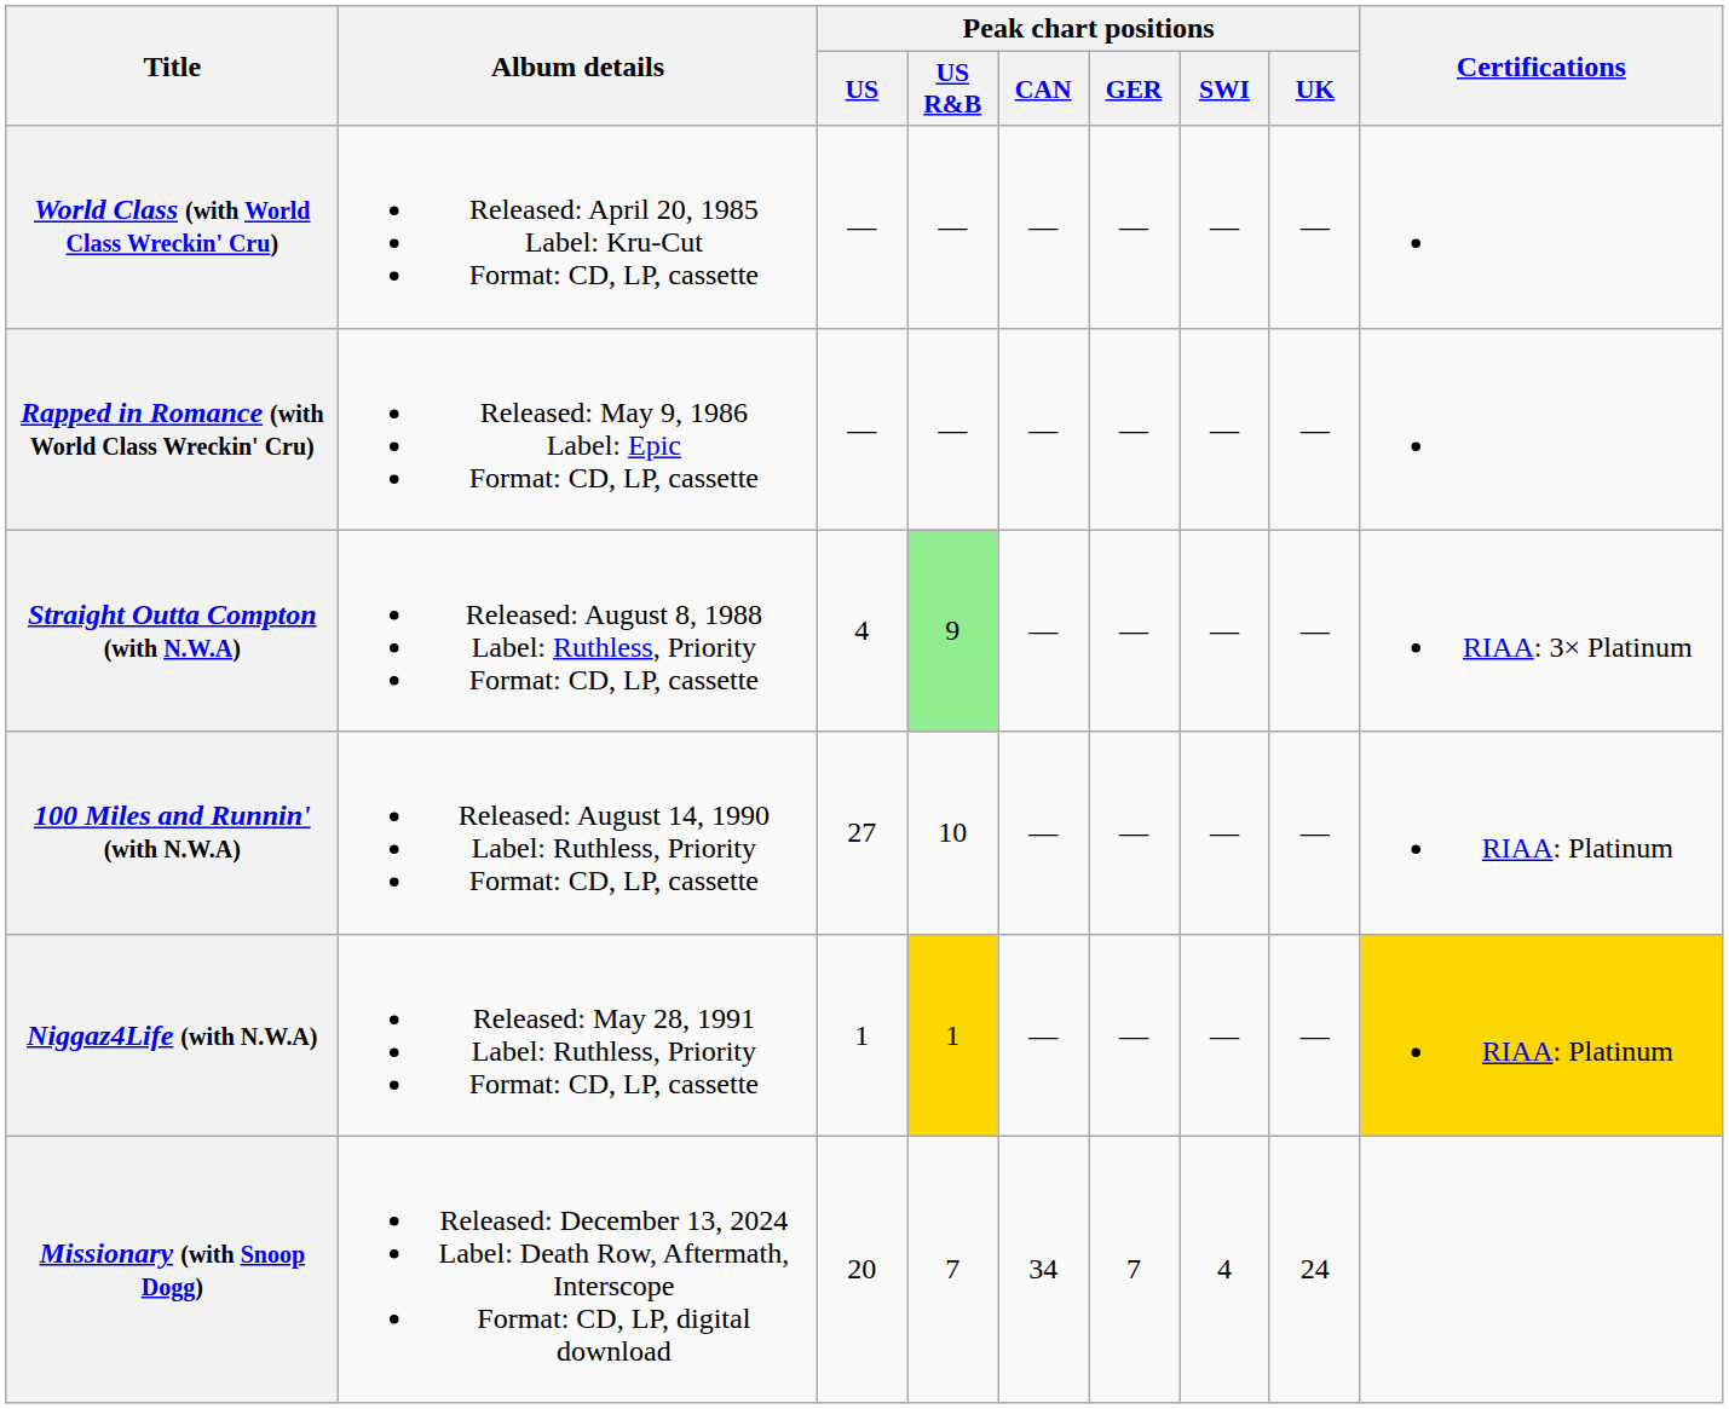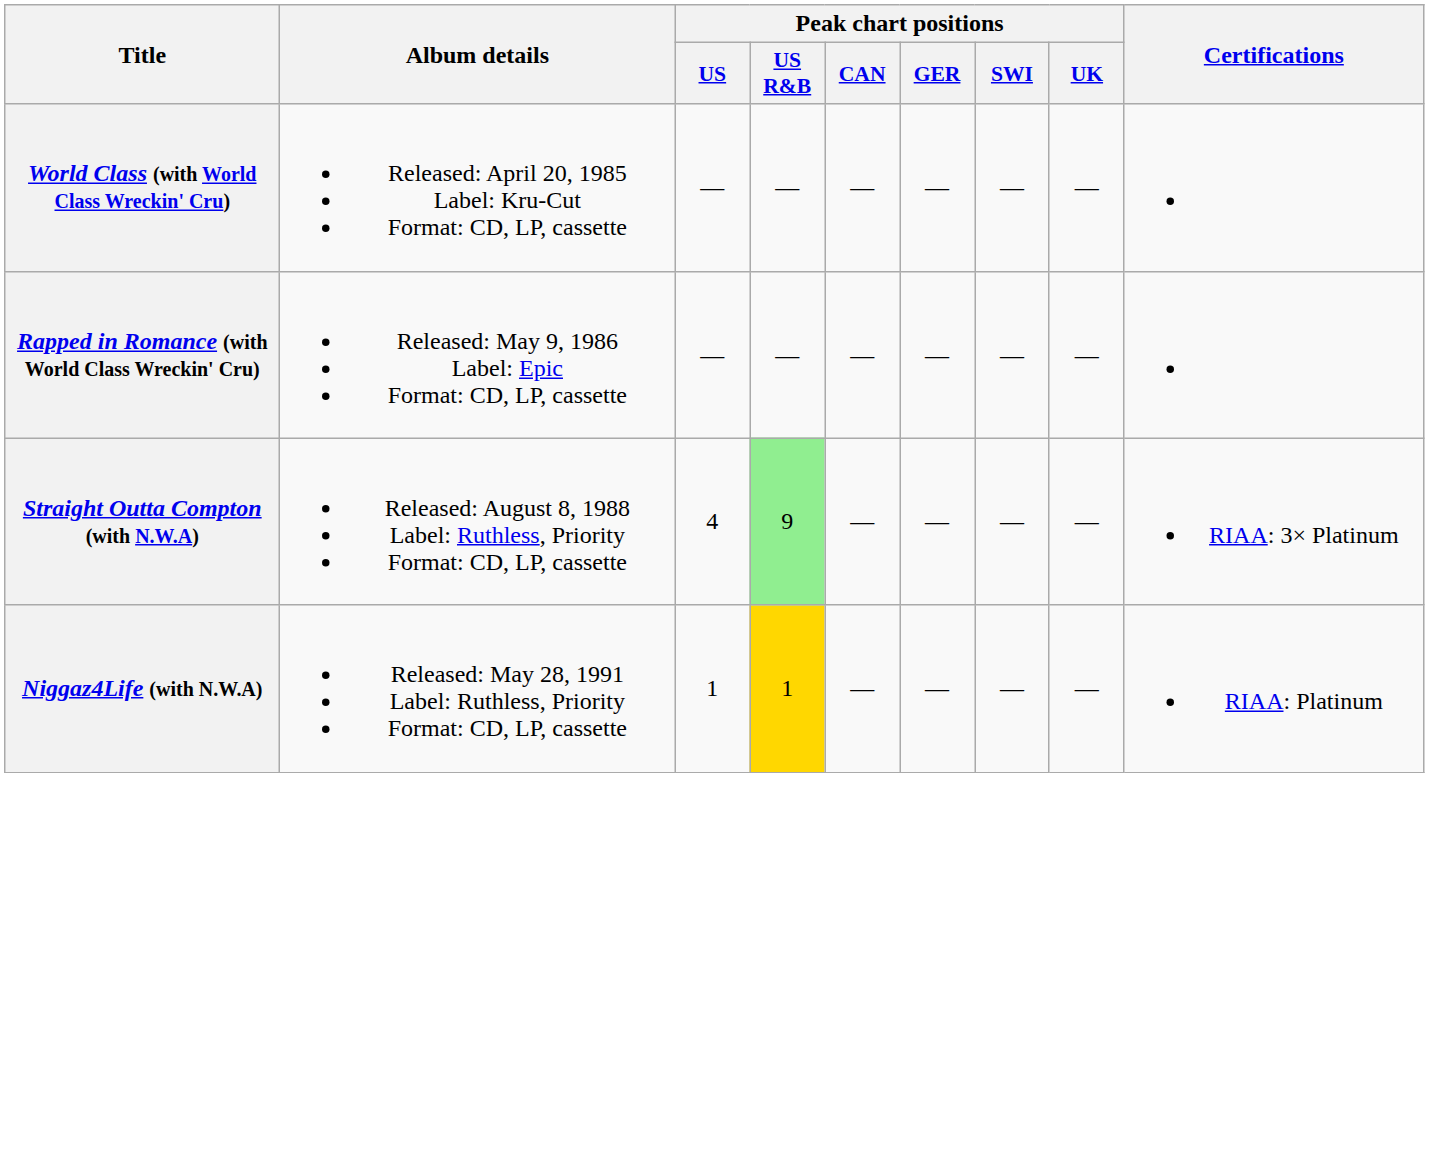- row: 100 Miles and Runnin' (with N.W.A) | Released: August 14, 1990 Label: Ruthless, Priority Format: CD, LP, cassette | 27 | 10 | — | — | — | — | RIAA: Platinum
Niggaz4Life (with N.W.A) | Certifications: gold background -> no background
- row: Missionary (with Snoop Dogg) | Released: December 13, 2024 Label: Death Row, Aftermath, Interscope Format: CD, LP, digital download | 20 | 7 | 34 | 7 | 4 | 24
